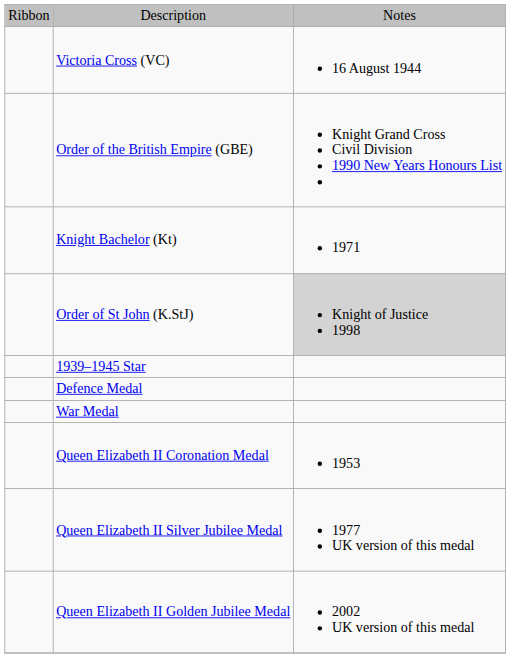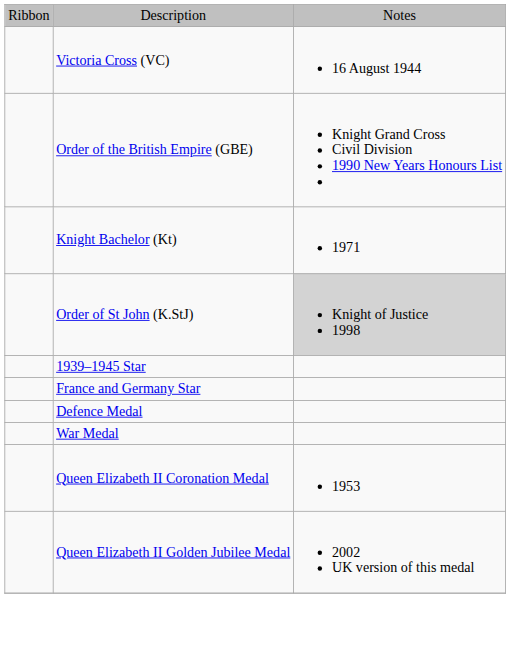+ row: France and Germany Star
- row: Queen Elizabeth II Silver Jubilee Medal | 1977 UK version of this medal
